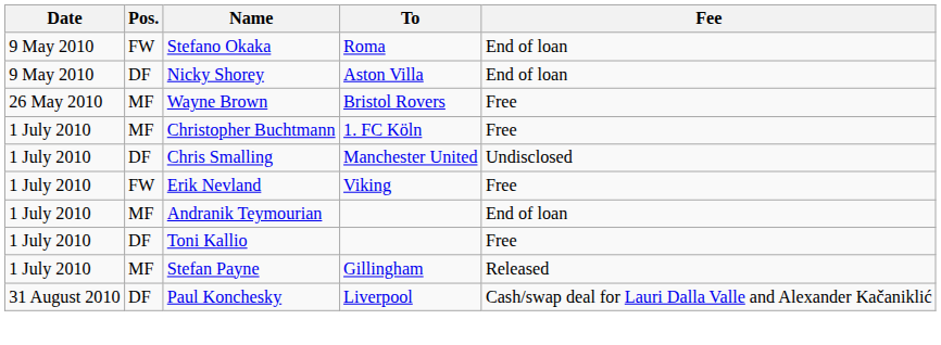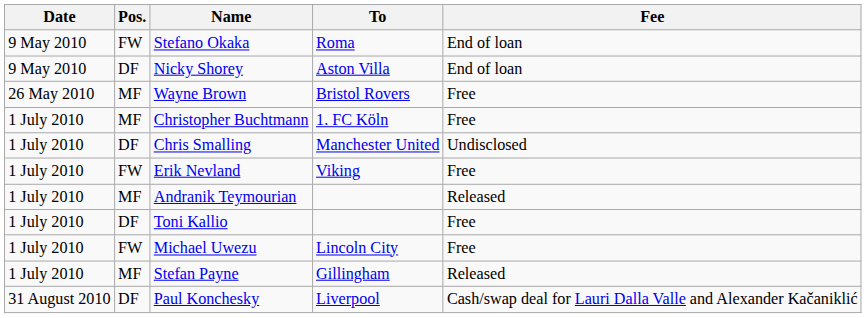Andranik Teymourian | Fee: End of loan -> Released
+ row: 1 July 2010 | FW | Michael Uwezu | Lincoln City | Free
